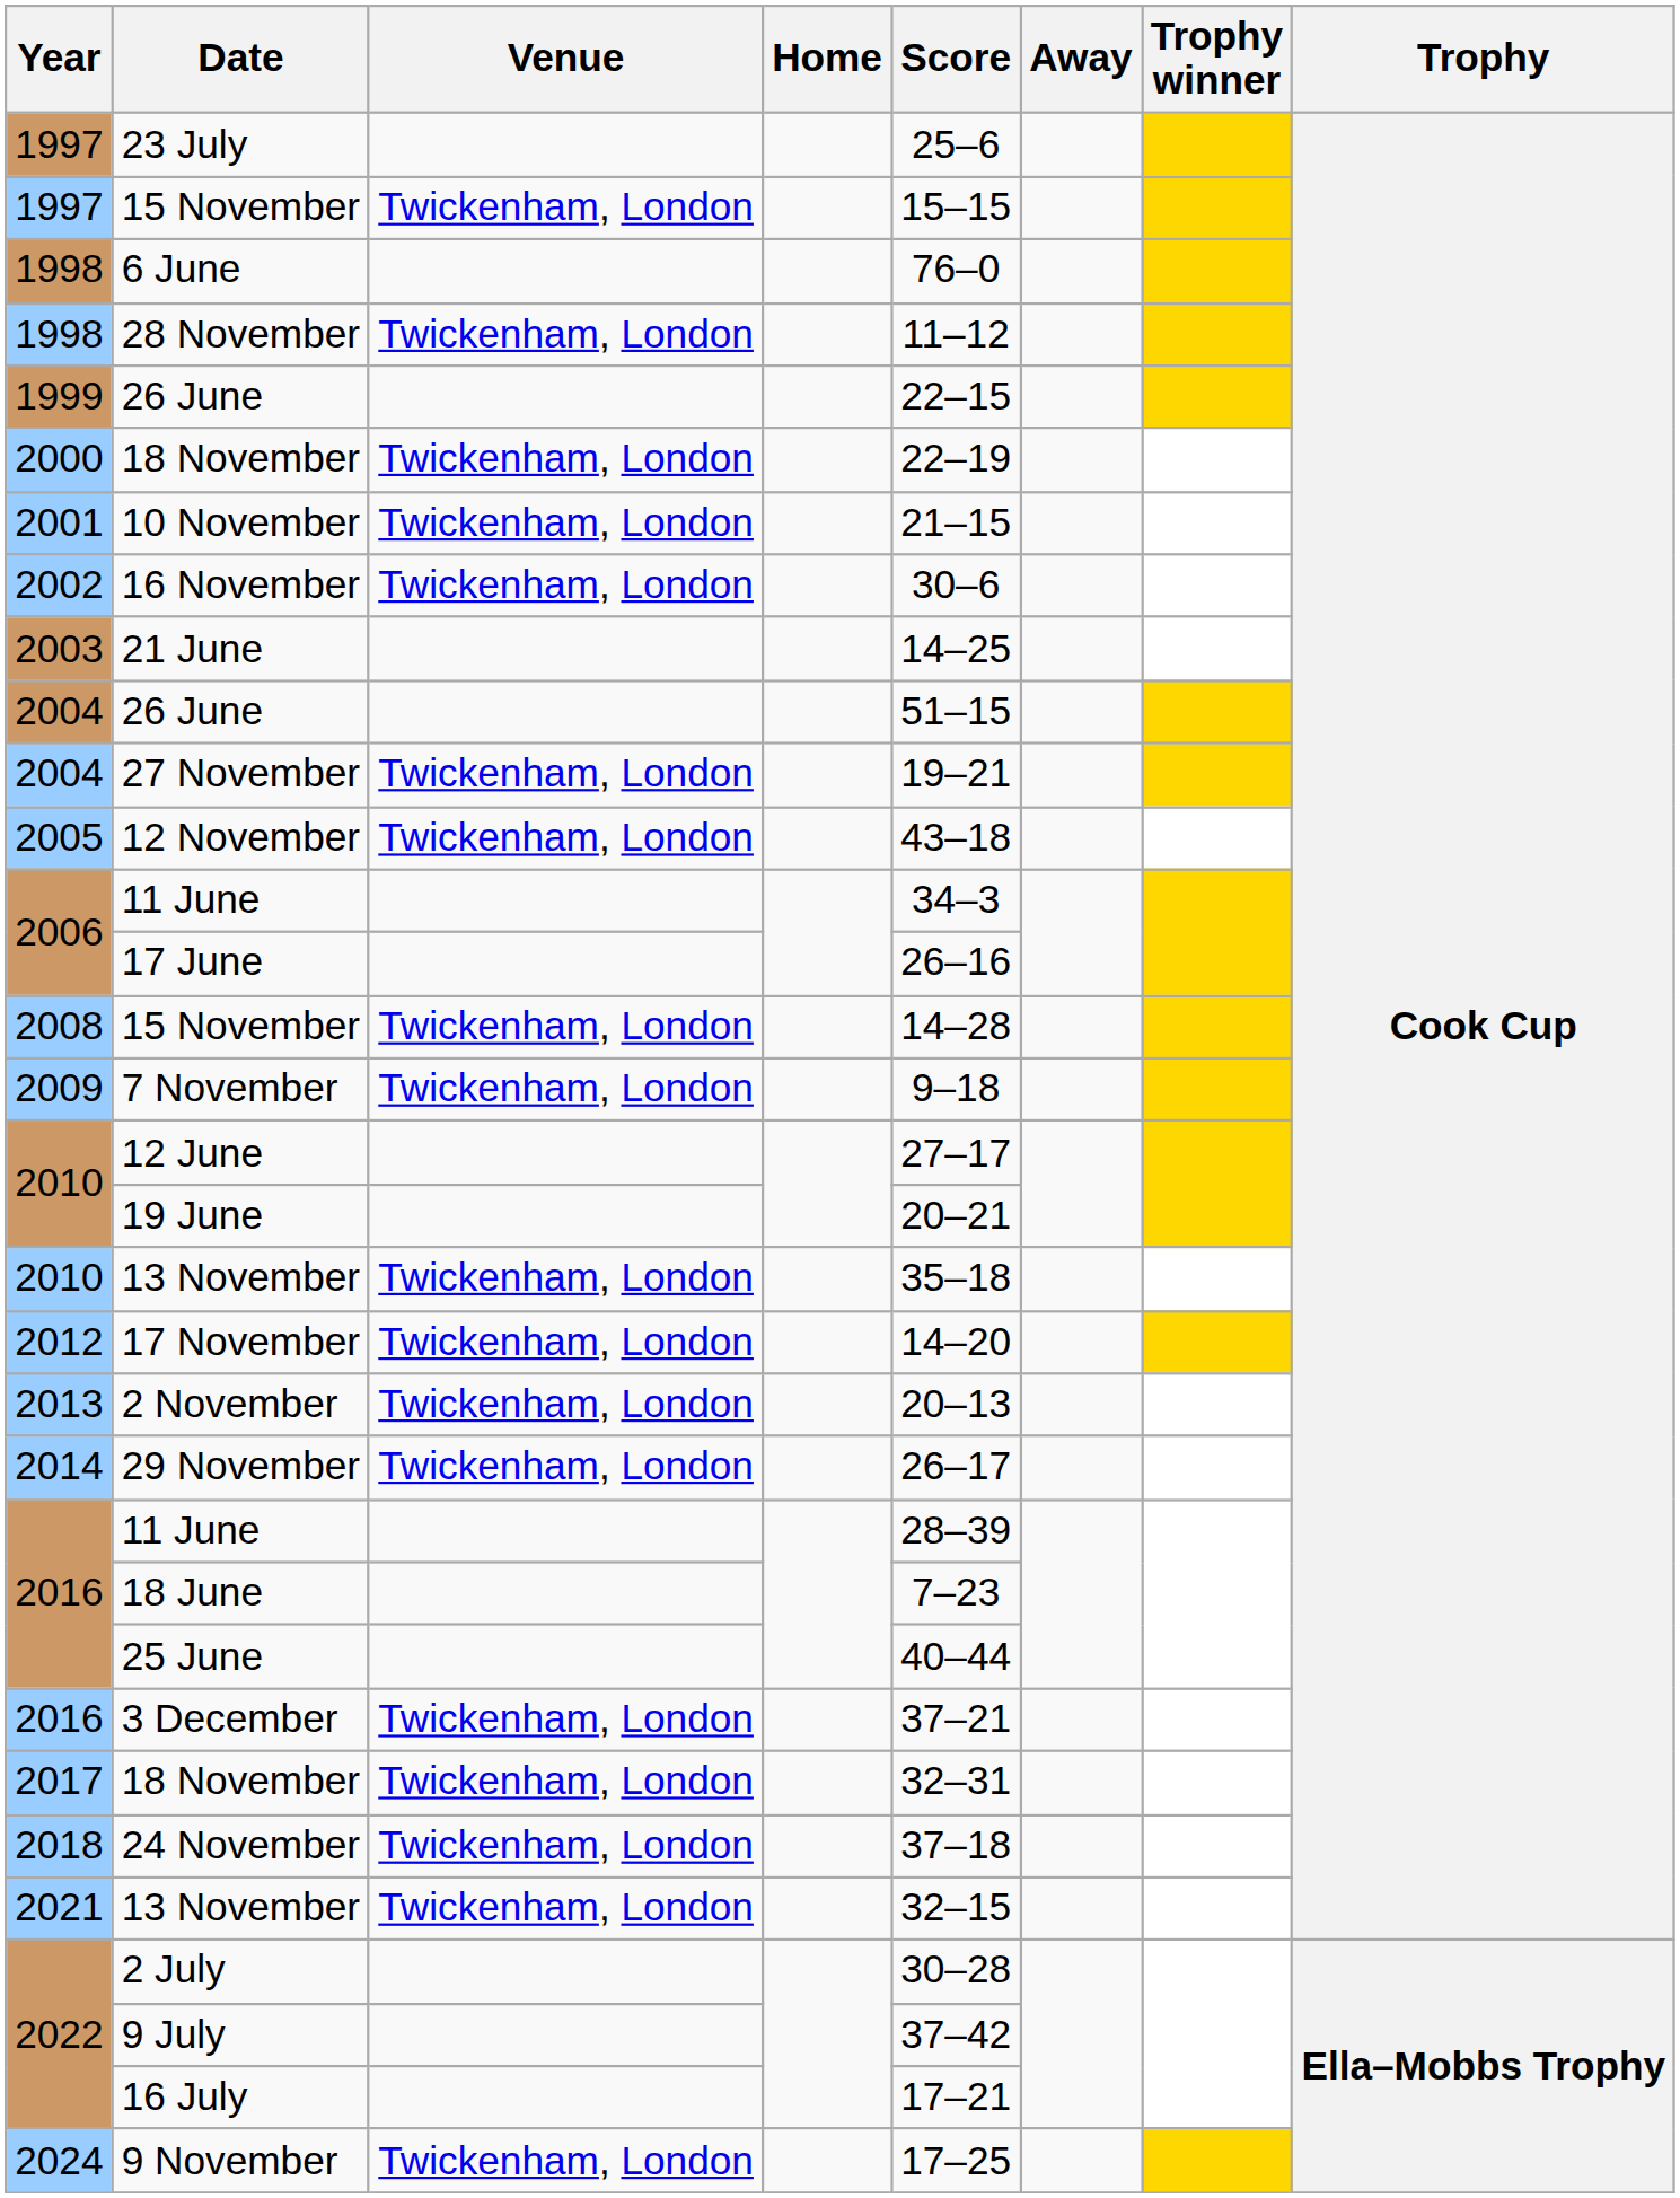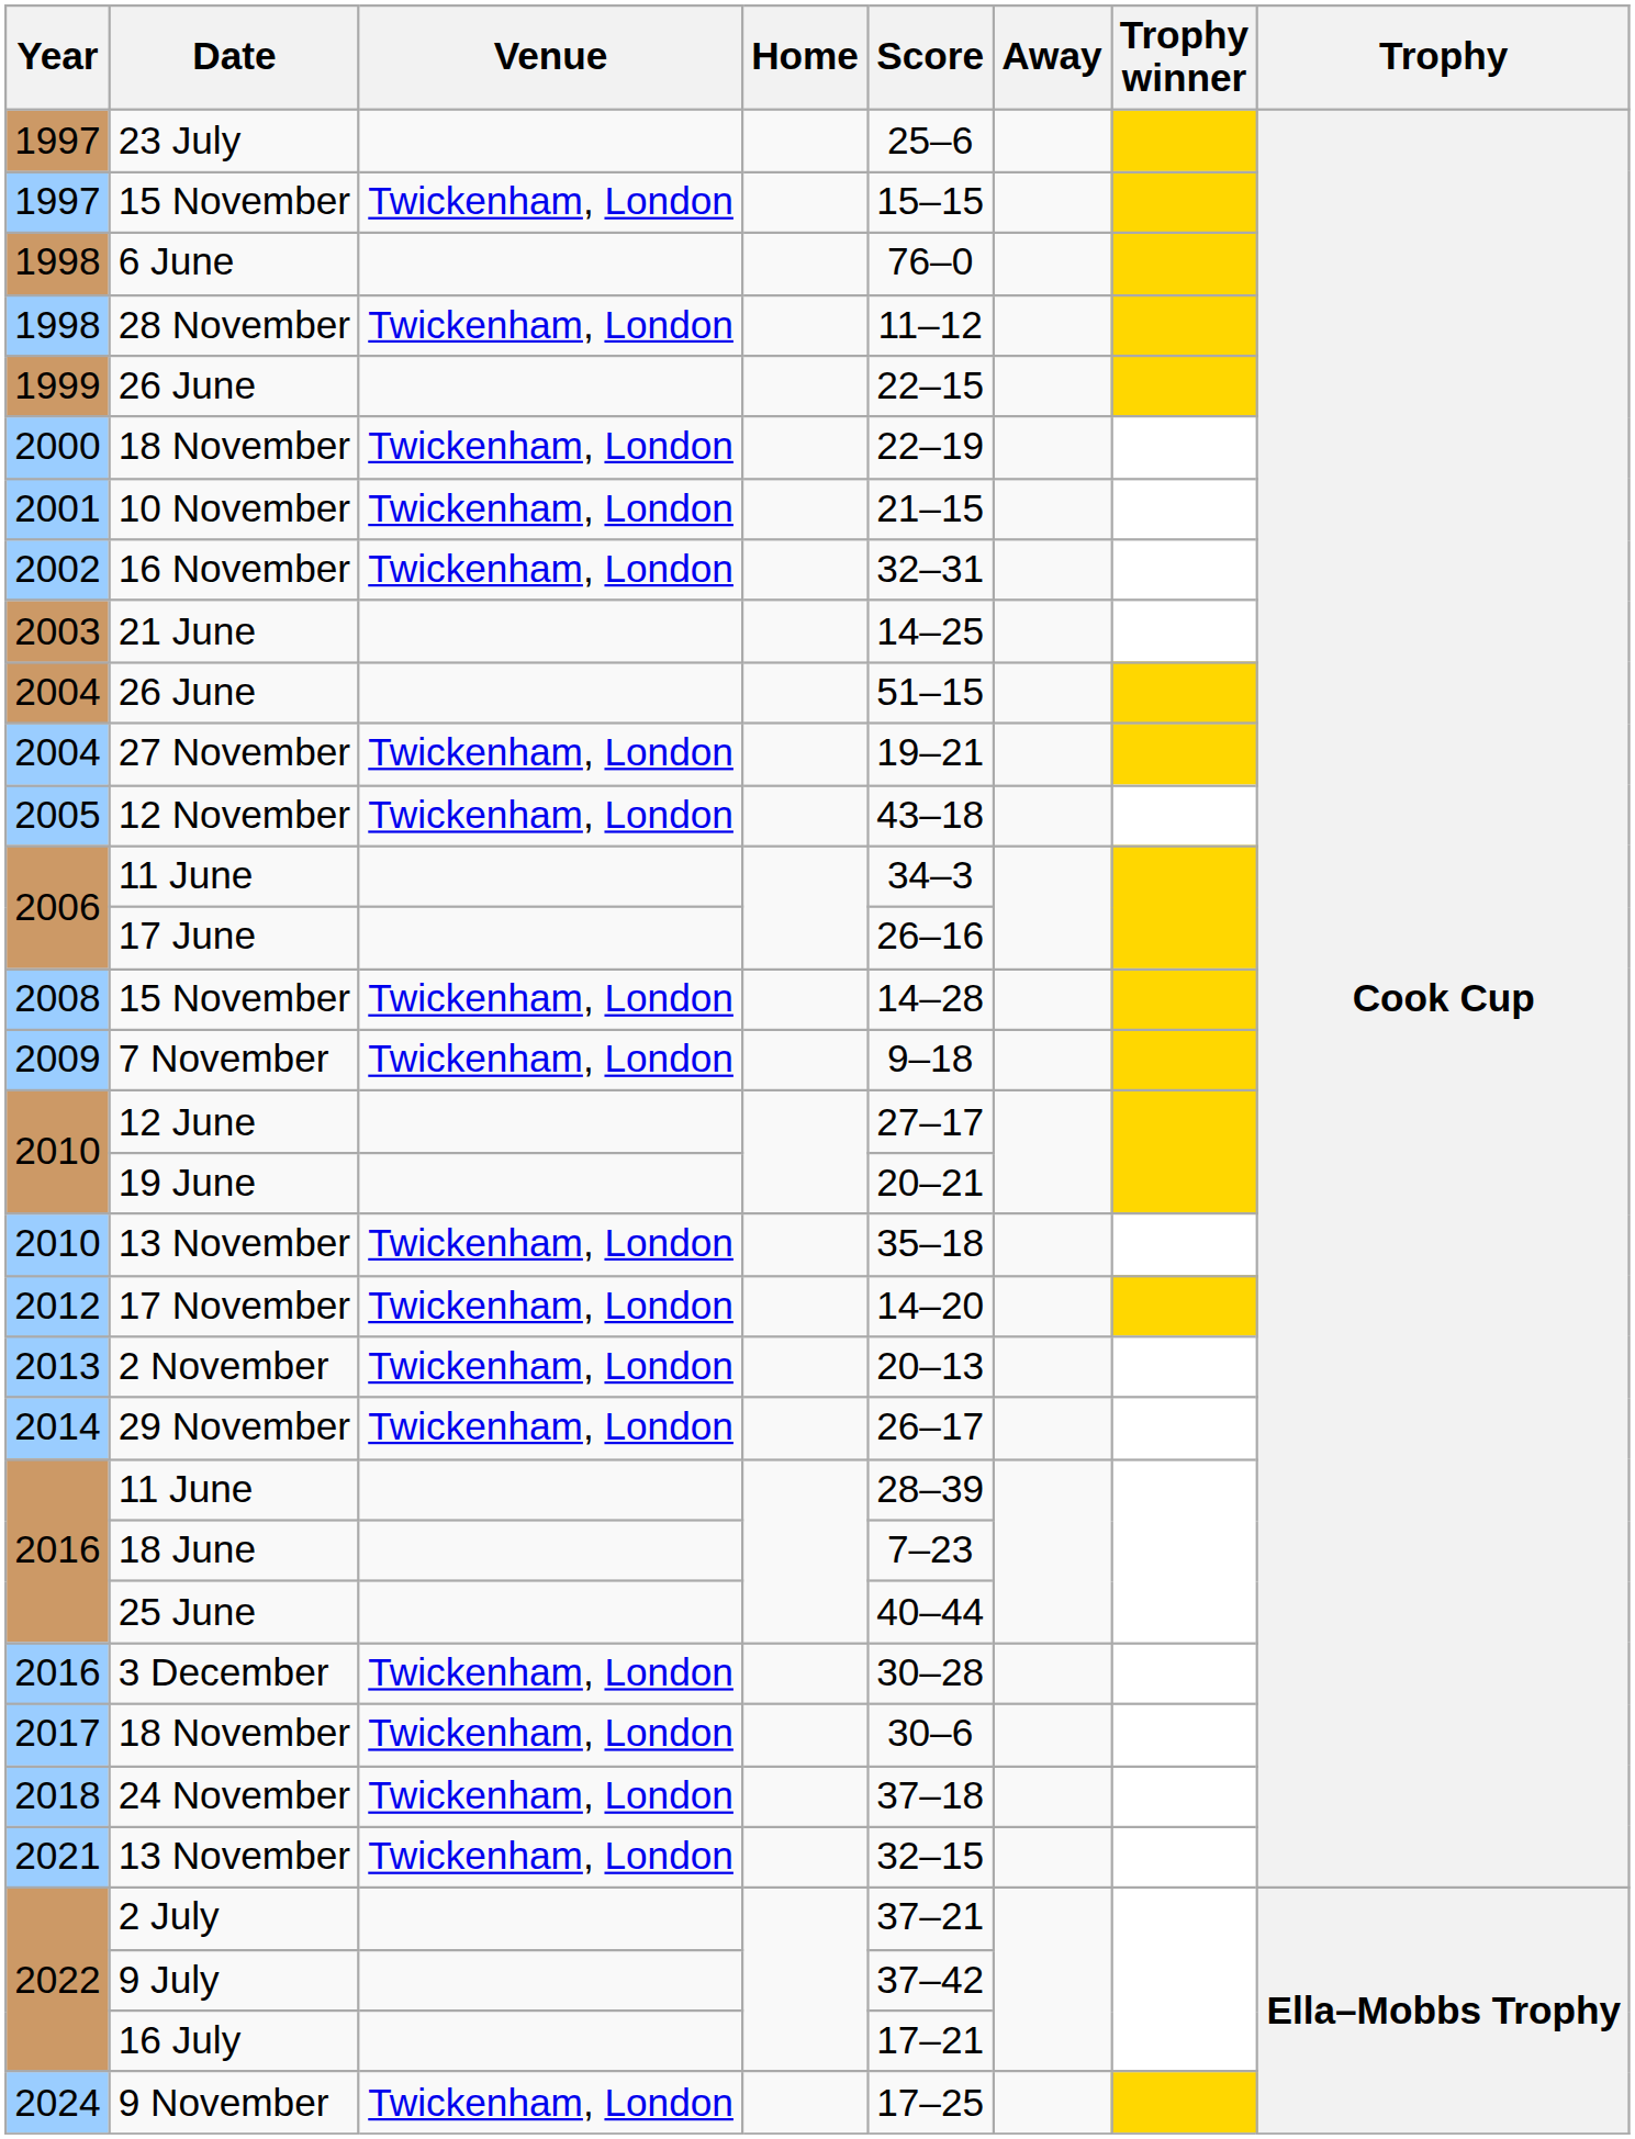16 November | Score: 30–6 -> 32–31
3 December | Score: 37–21 -> 30–28
2017 / 18 November | Score: 32–31 -> 30–6
2 July | Score: 30–28 -> 37–21
